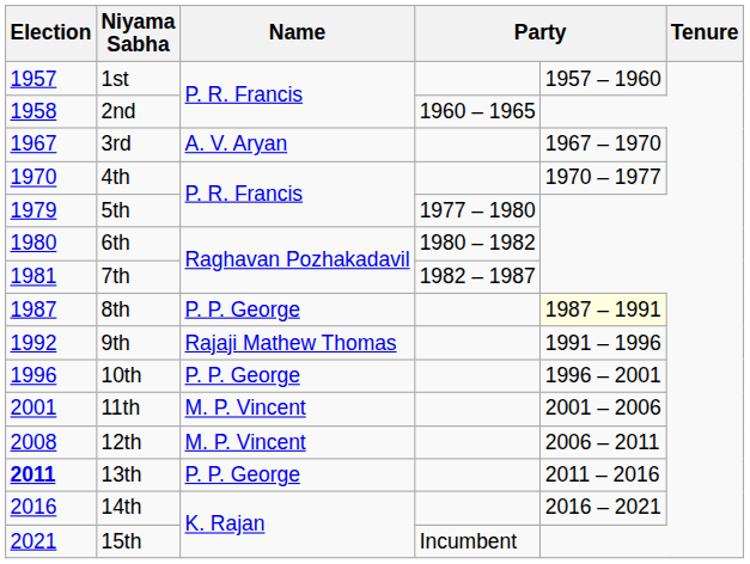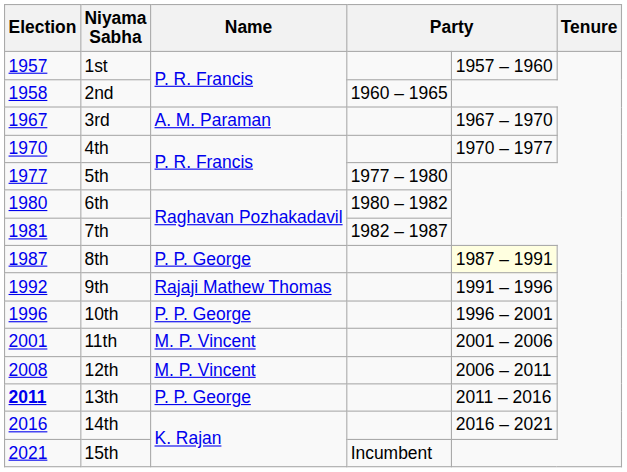3rd | Name: A. V. Aryan -> A. M. Paraman
5th | Election: 1979 -> 1977
